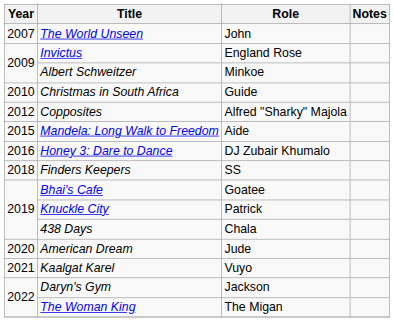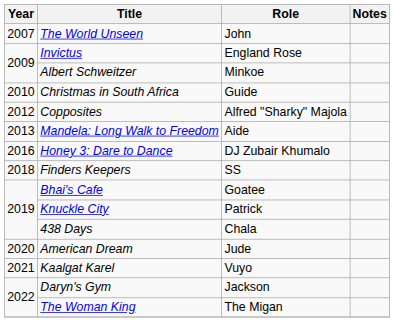Mandela: Long Walk to Freedom | Year: 2015 -> 2013
